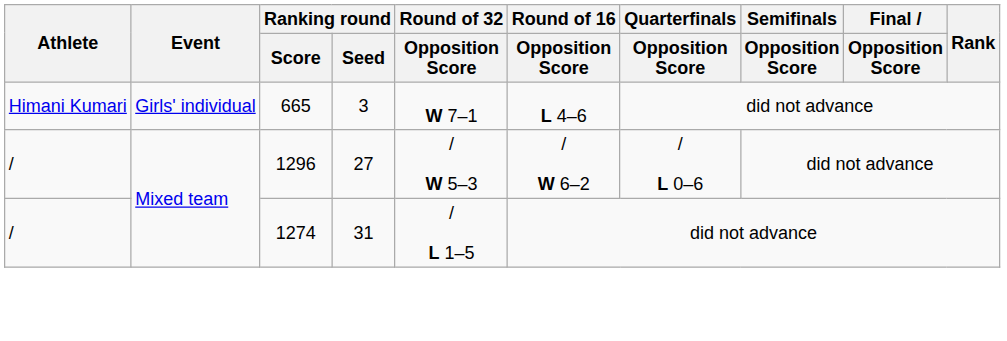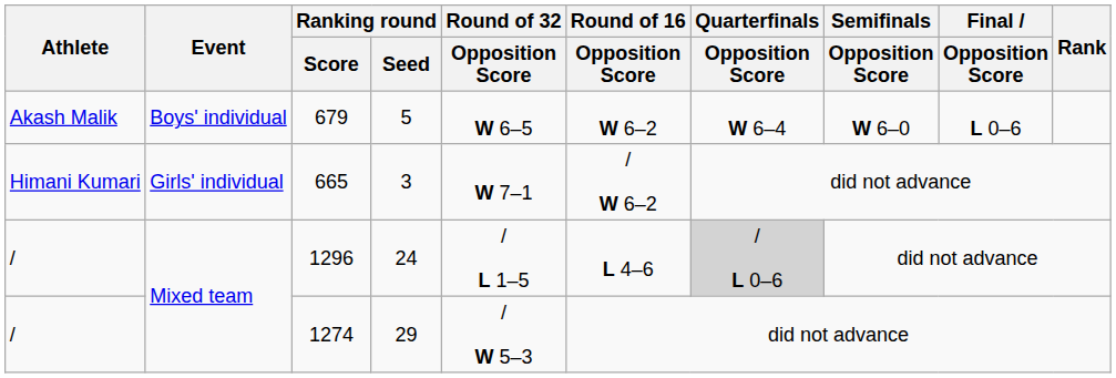+ row: Akash Malik | Boys' individual | 679 | 5 | W 6–5 | W 6–2 | W 6–4 | W 6–0 | L 0–6
665 | Round of 16 / Opposition Score: L 4–6 -> / W 6–2
1296 | Ranking round / Seed: 27 -> 24
1296 | Round of 32 / Opposition Score: / W 5–3 -> / L 1–5
1296 | Round of 16 / Opposition Score: / W 6–2 -> L 4–6
1296 | Quarterfinals / Opposition Score: no background -> lightgrey background
1274 | Ranking round / Seed: 31 -> 29
1274 | Round of 32 / Opposition Score: / L 1–5 -> / W 5–3
